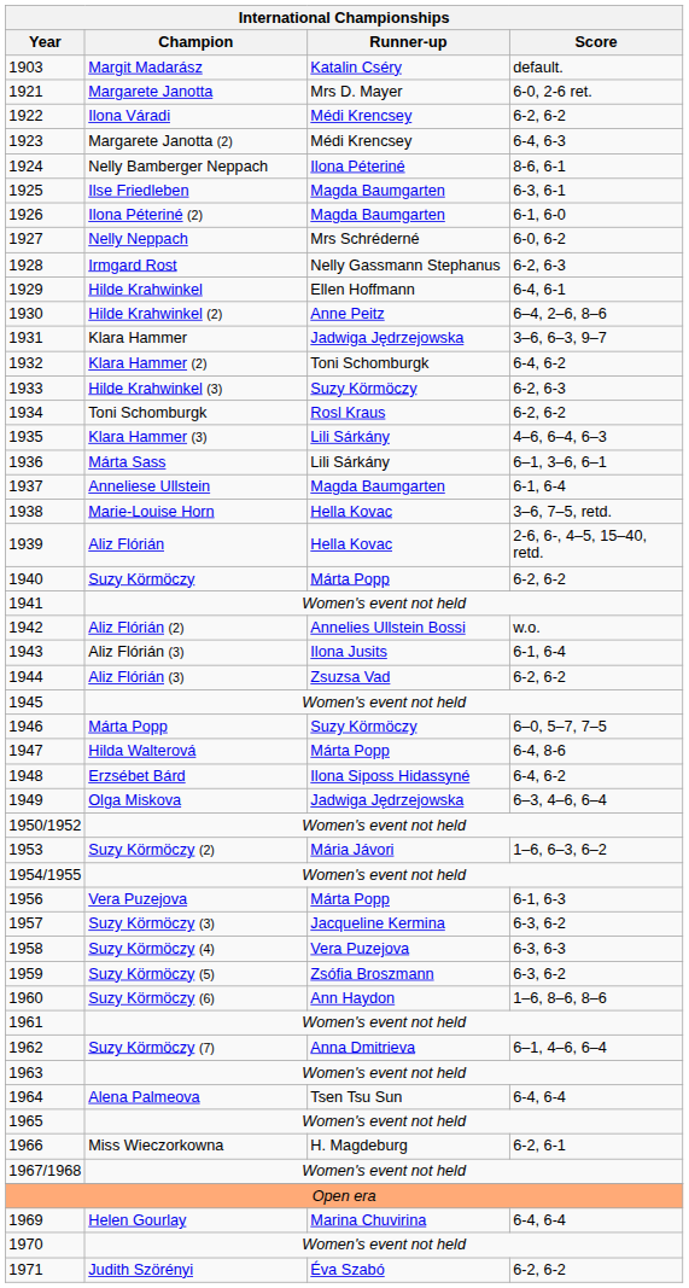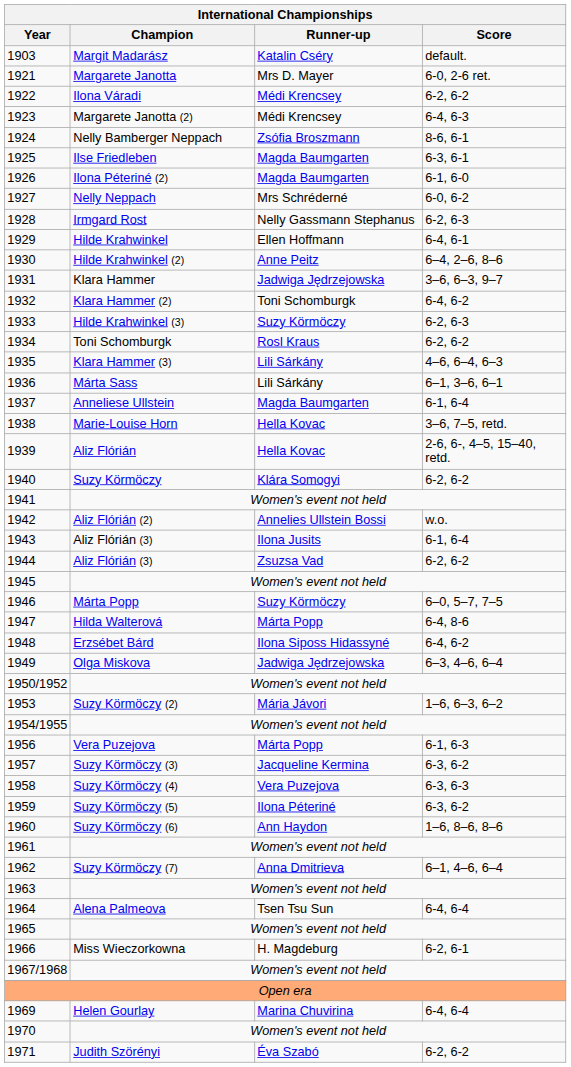1924 | Runner-up: Ilona Péteriné -> Zsófia Broszmann
1940 | Runner-up: Márta Popp -> Klára Somogyi
1959 | Runner-up: Zsófia Broszmann -> Ilona Péteriné
